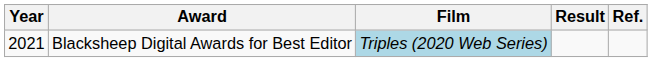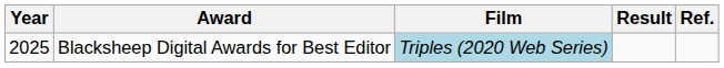Blacksheep Digital Awards for Best Editor | Year: 2021 -> 2025
